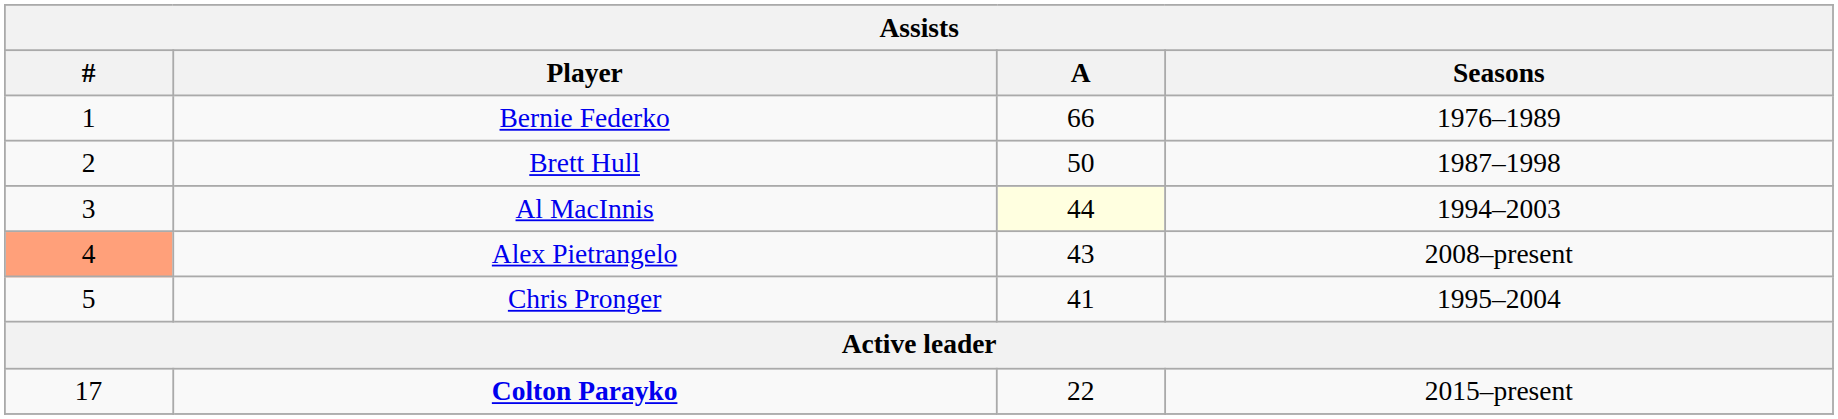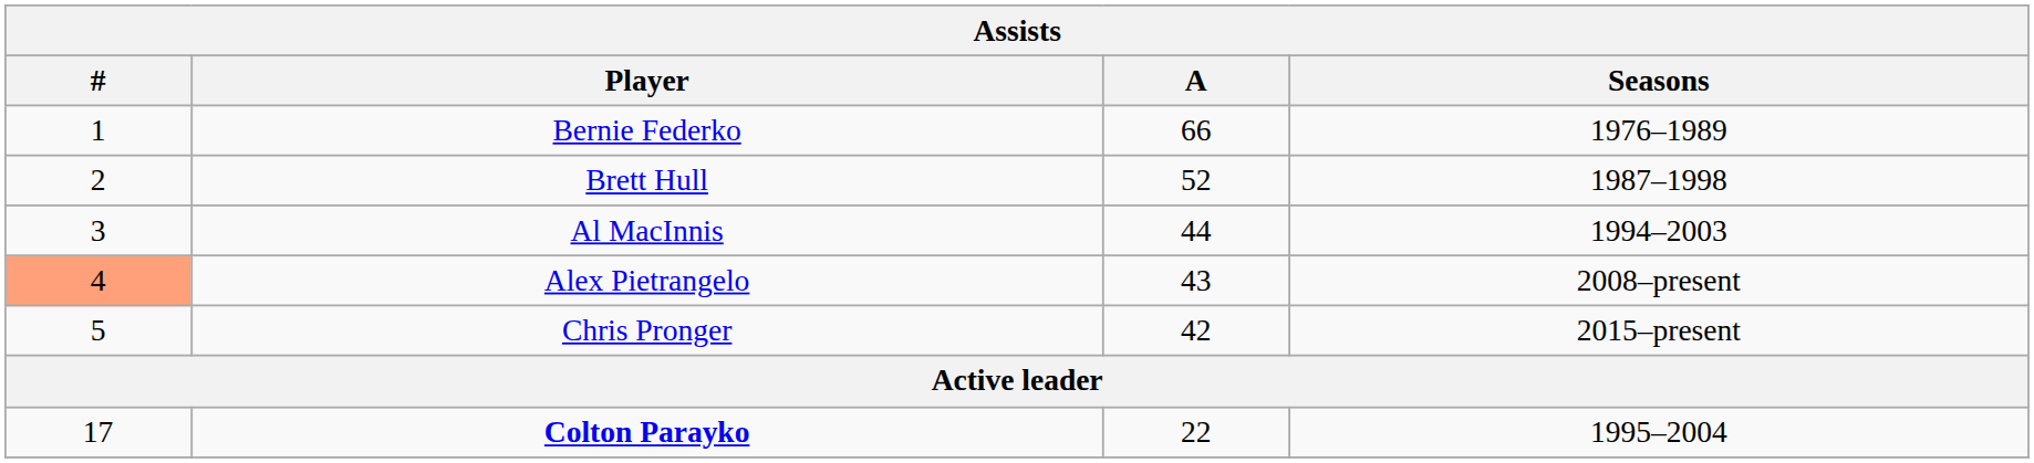Brett Hull | A: 50 -> 52
Al MacInnis | A: lightyellow background -> no background
Chris Pronger | A: 41 -> 42
Chris Pronger | Seasons: 1995–2004 -> 2015–present
Colton Parayko | Seasons: 2015–present -> 1995–2004
